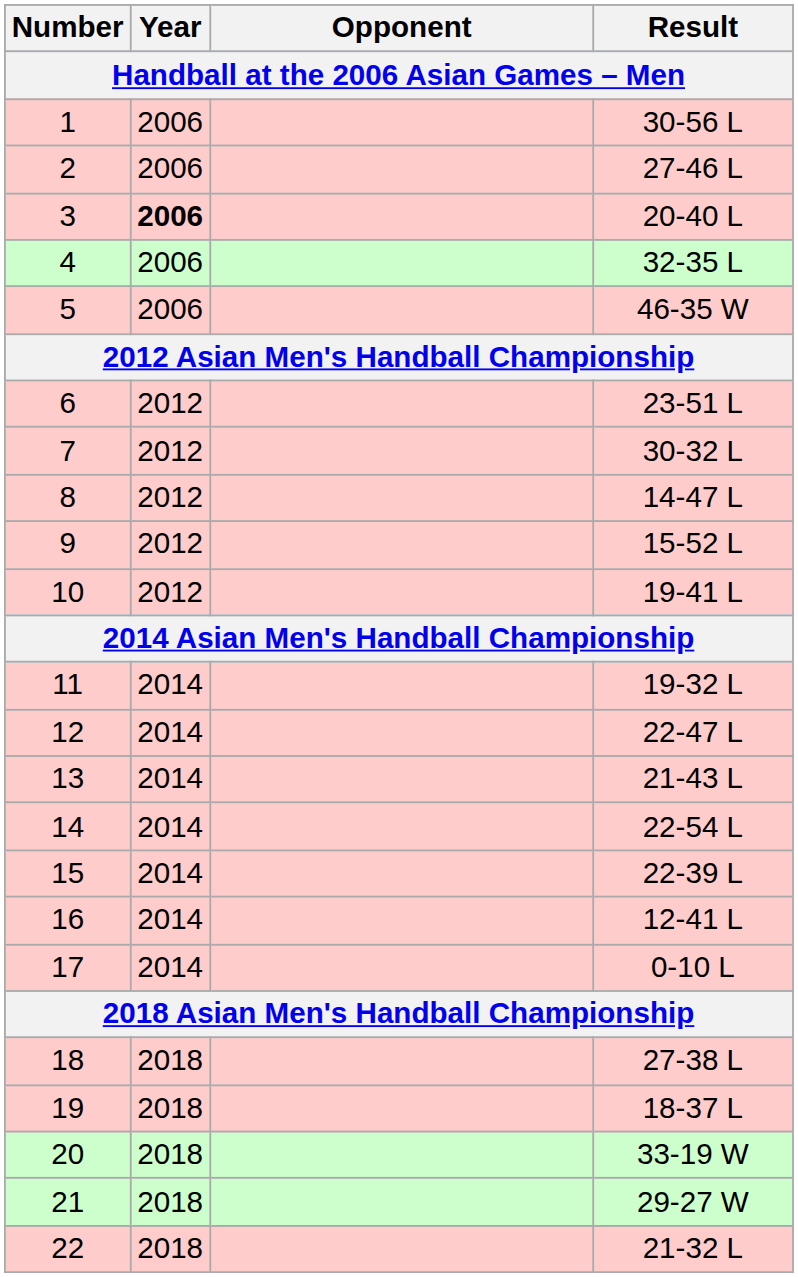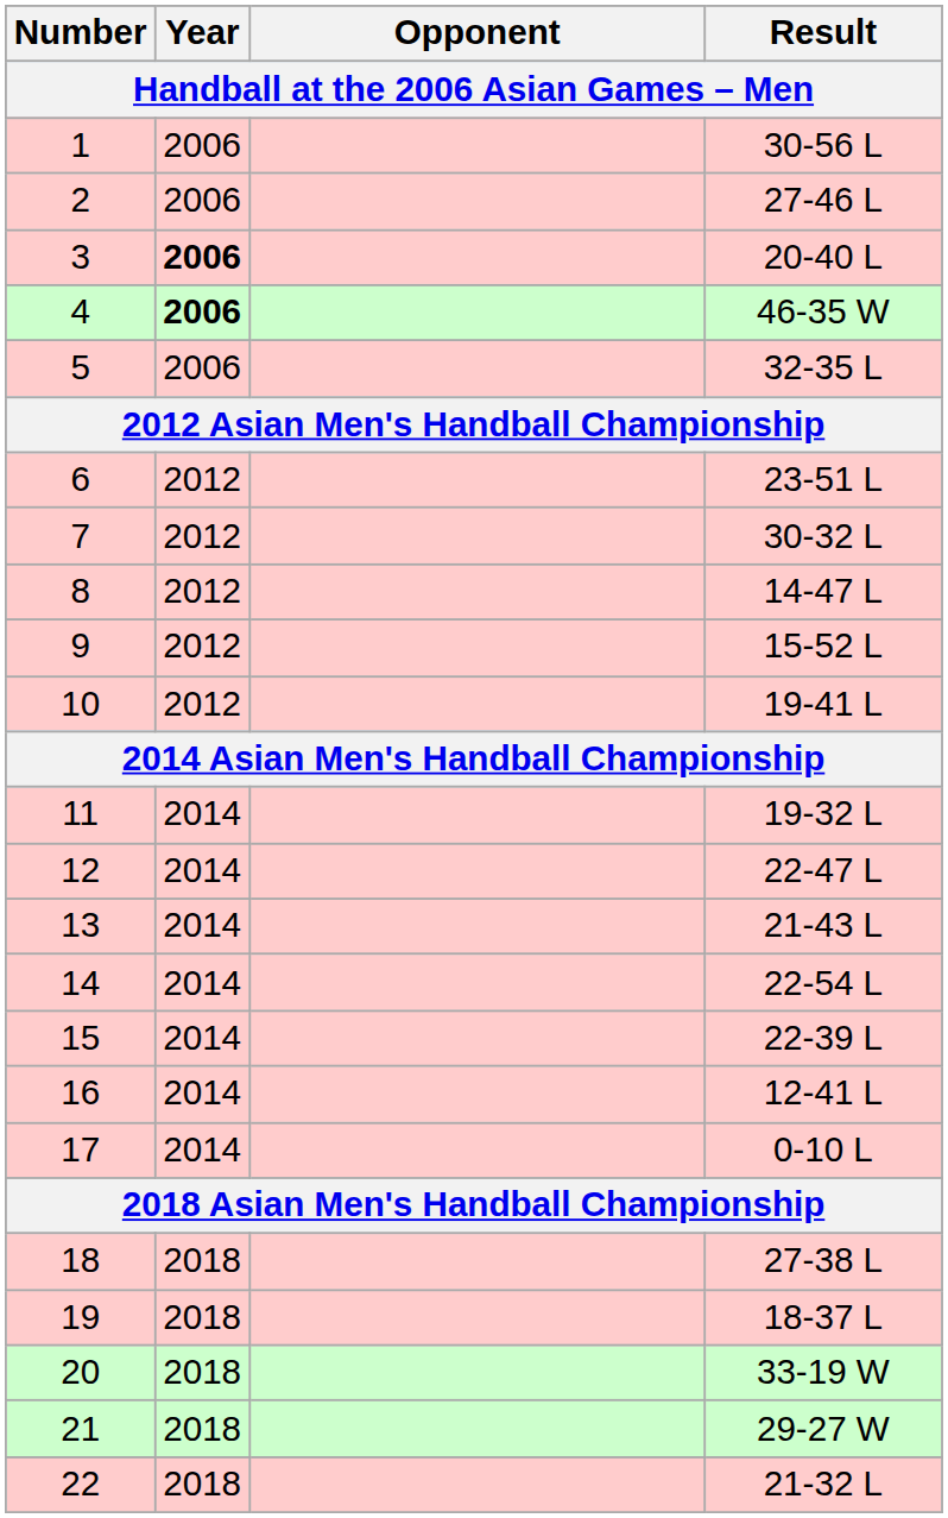4 | Year: normal -> bold
4 | Result: 32-35 L -> 46-35 W
5 | Result: 46-35 W -> 32-35 L
